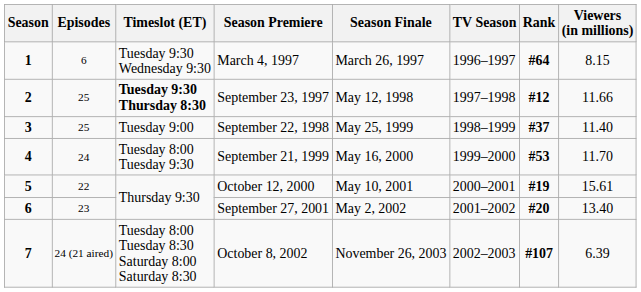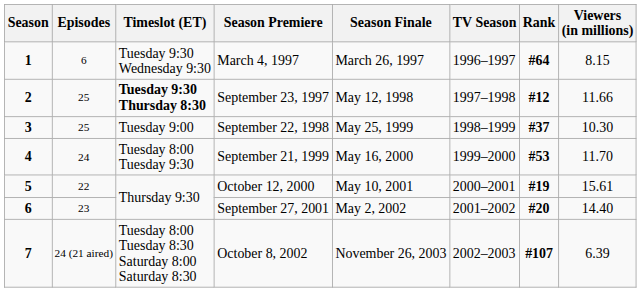September 22, 1998 | Viewers (in millions): 11.40 -> 10.30
September 27, 2001 | Viewers (in millions): 13.40 -> 14.40
